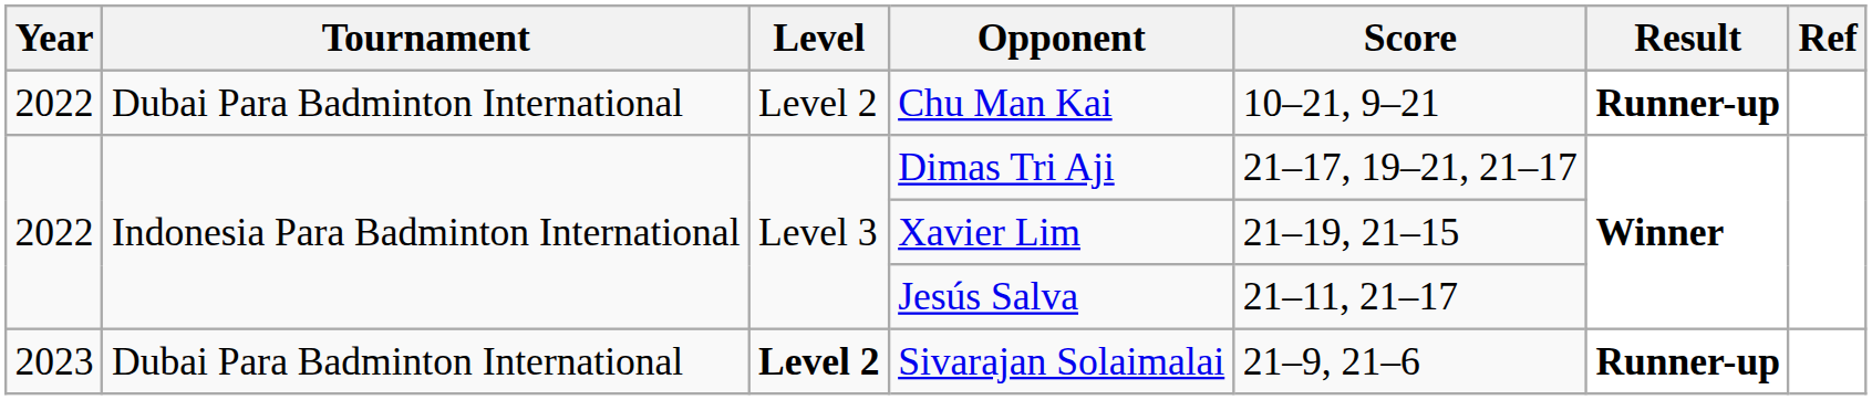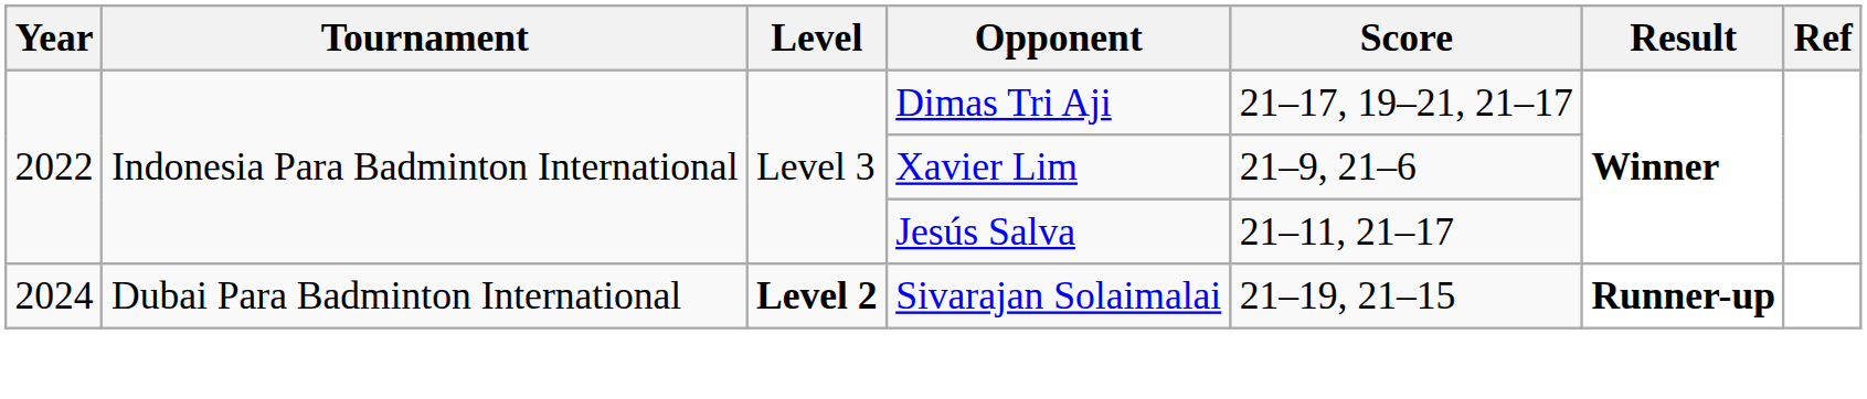- row: 2022 | Dubai Para Badminton International | Level 2 | Chu Man Kai | 10–21, 9–21 | Runner-up
Xavier Lim | Score: 21–19, 21–15 -> 21–9, 21–6
Sivarajan Solaimalai | Year: 2023 -> 2024
Sivarajan Solaimalai | Score: 21–9, 21–6 -> 21–19, 21–15
